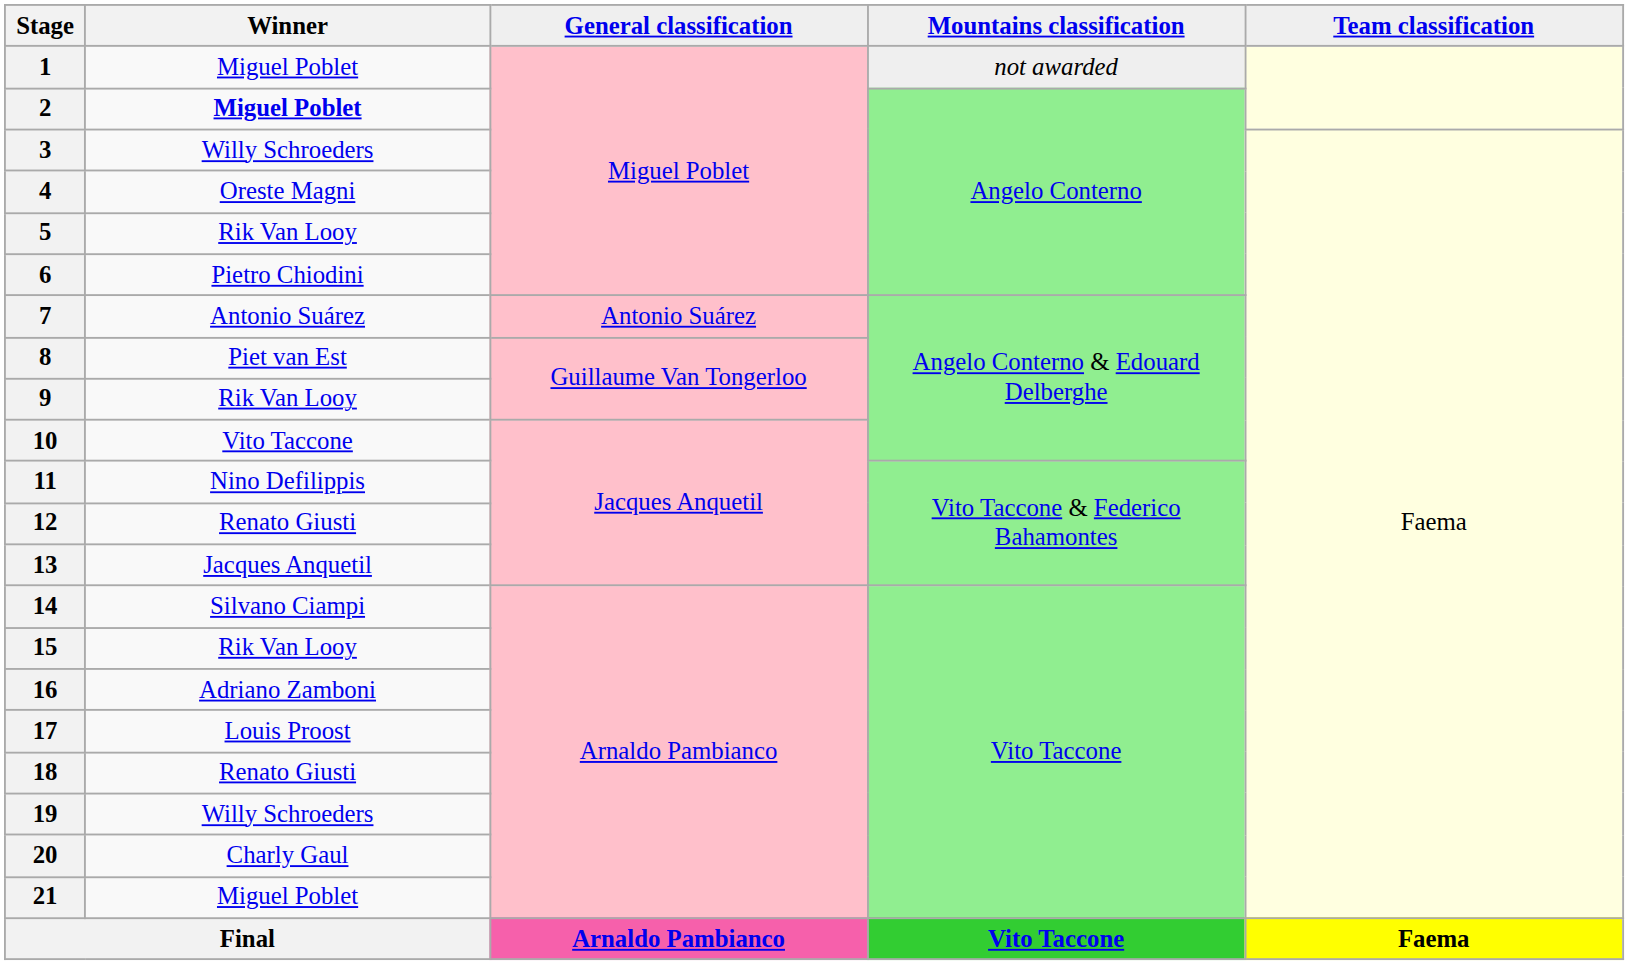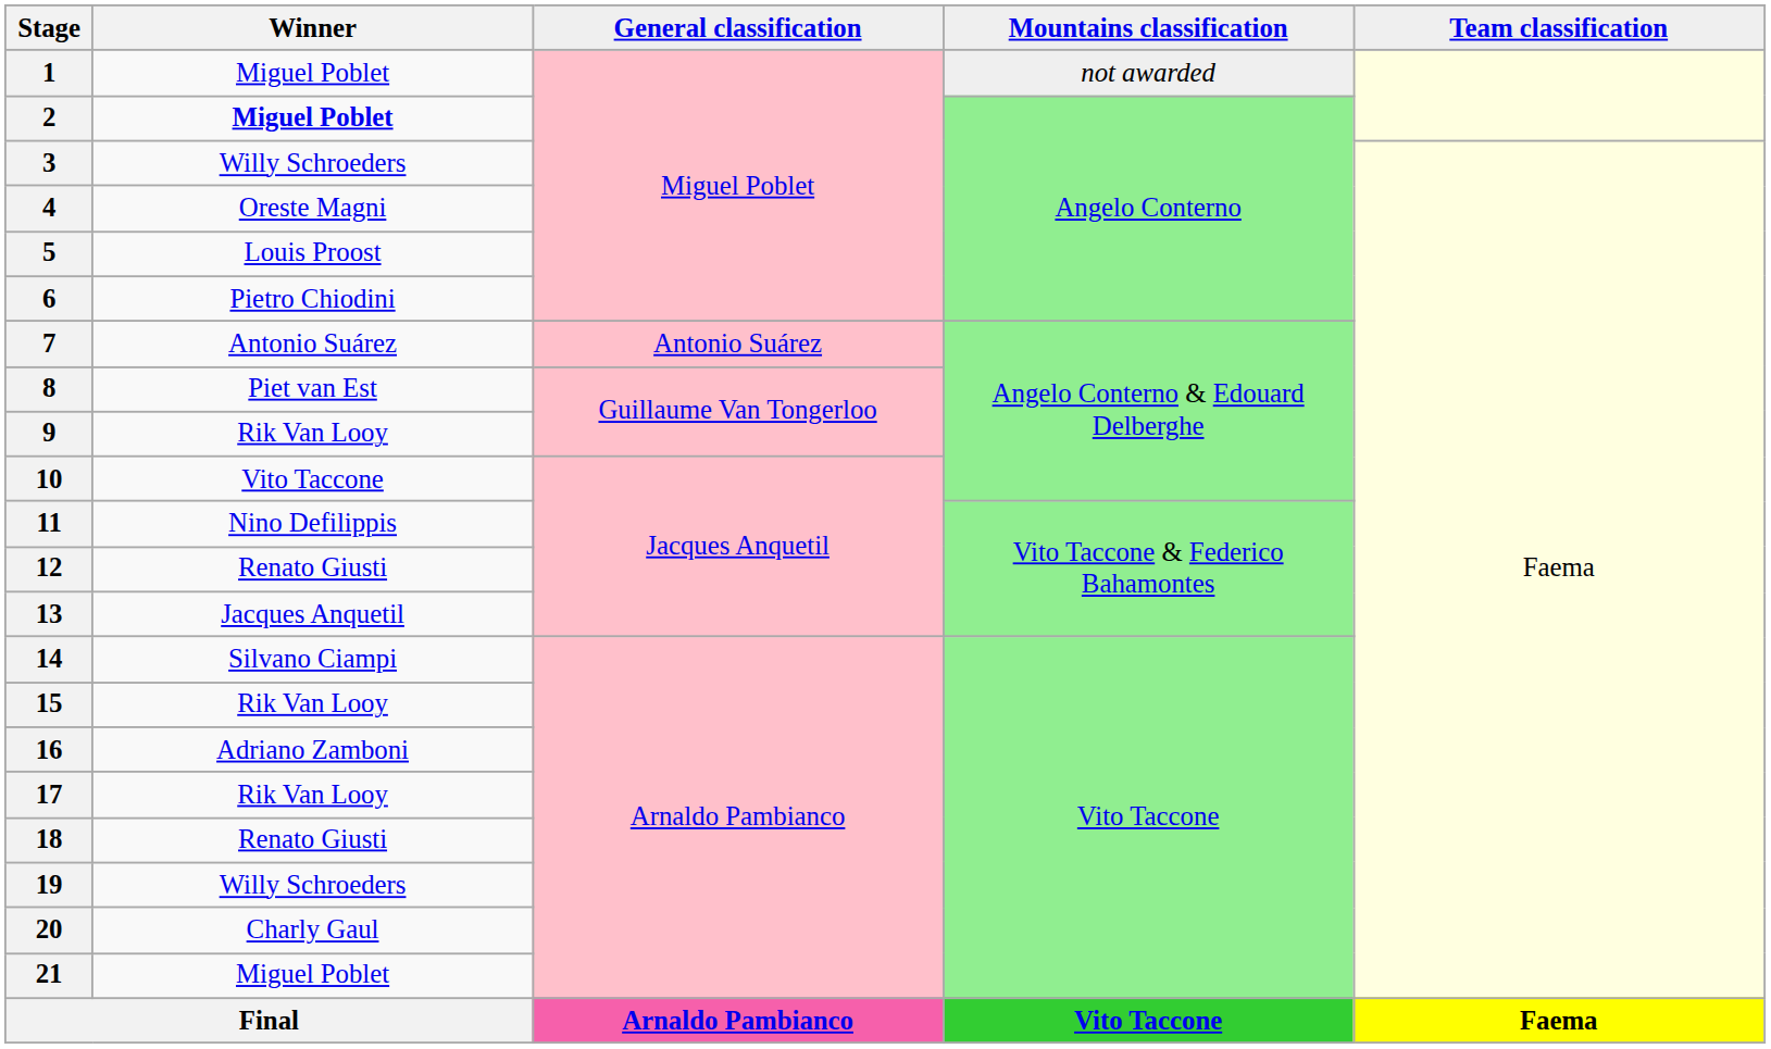5 | Winner: Rik Van Looy -> Louis Proost
17 | Winner: Louis Proost -> Rik Van Looy
